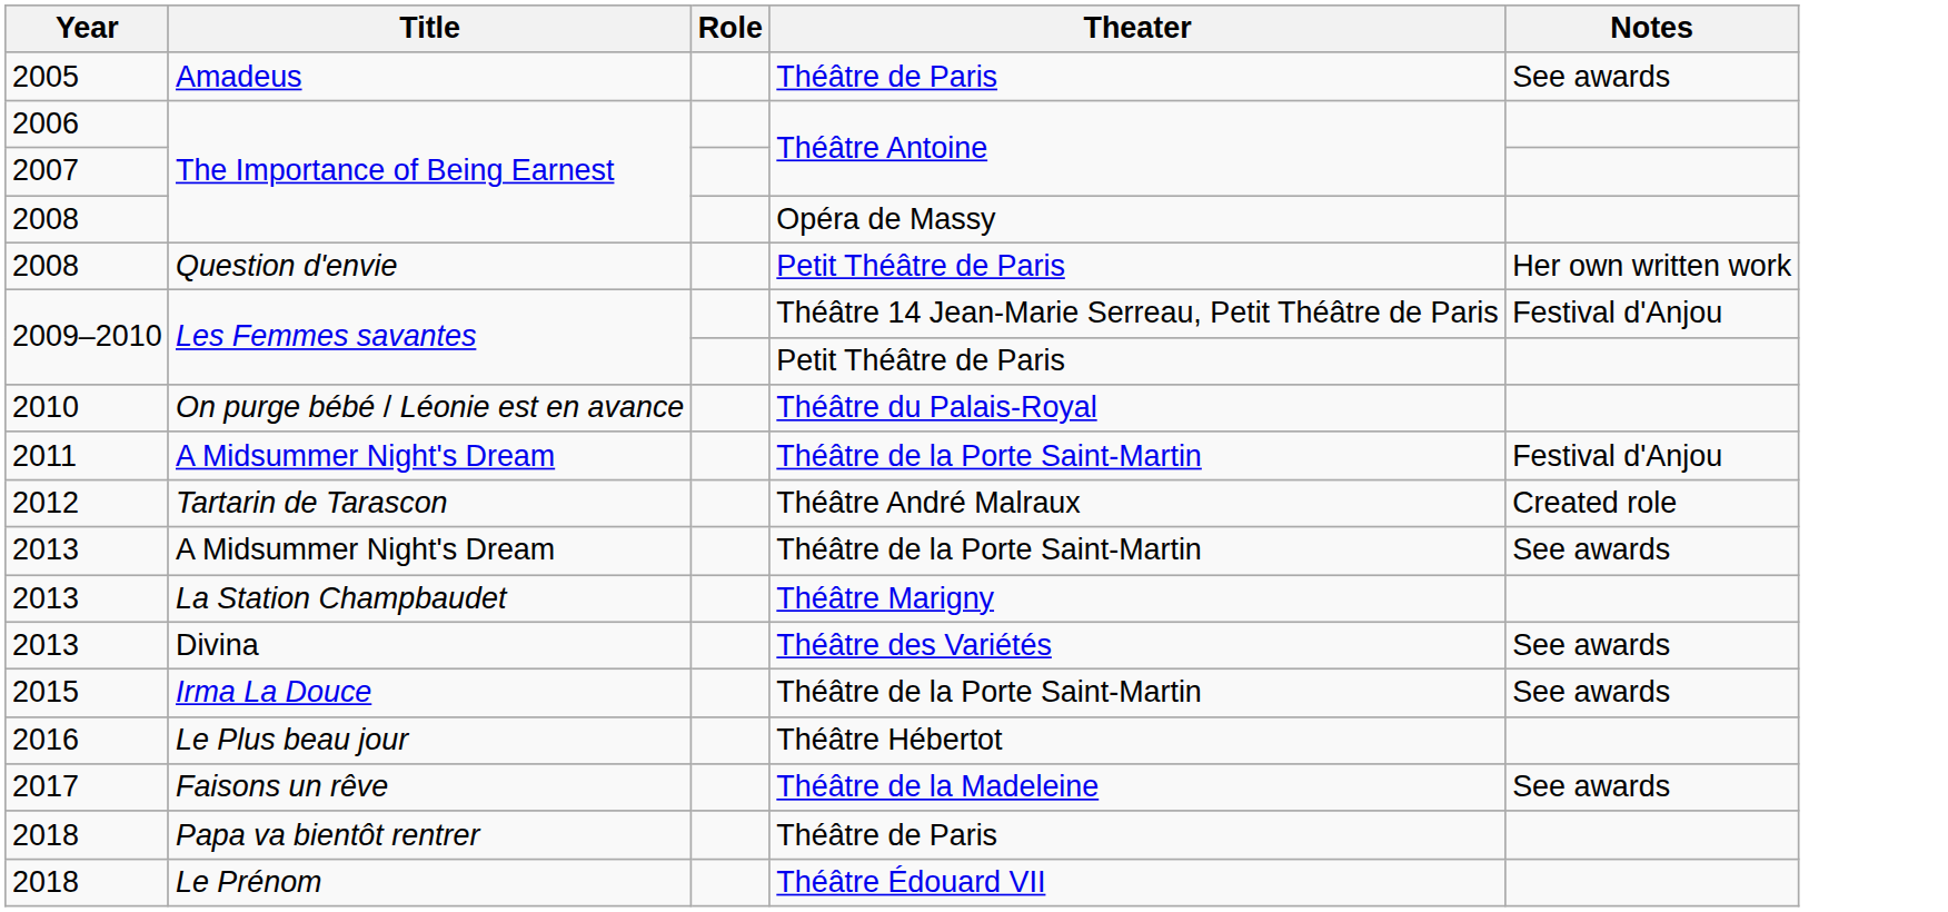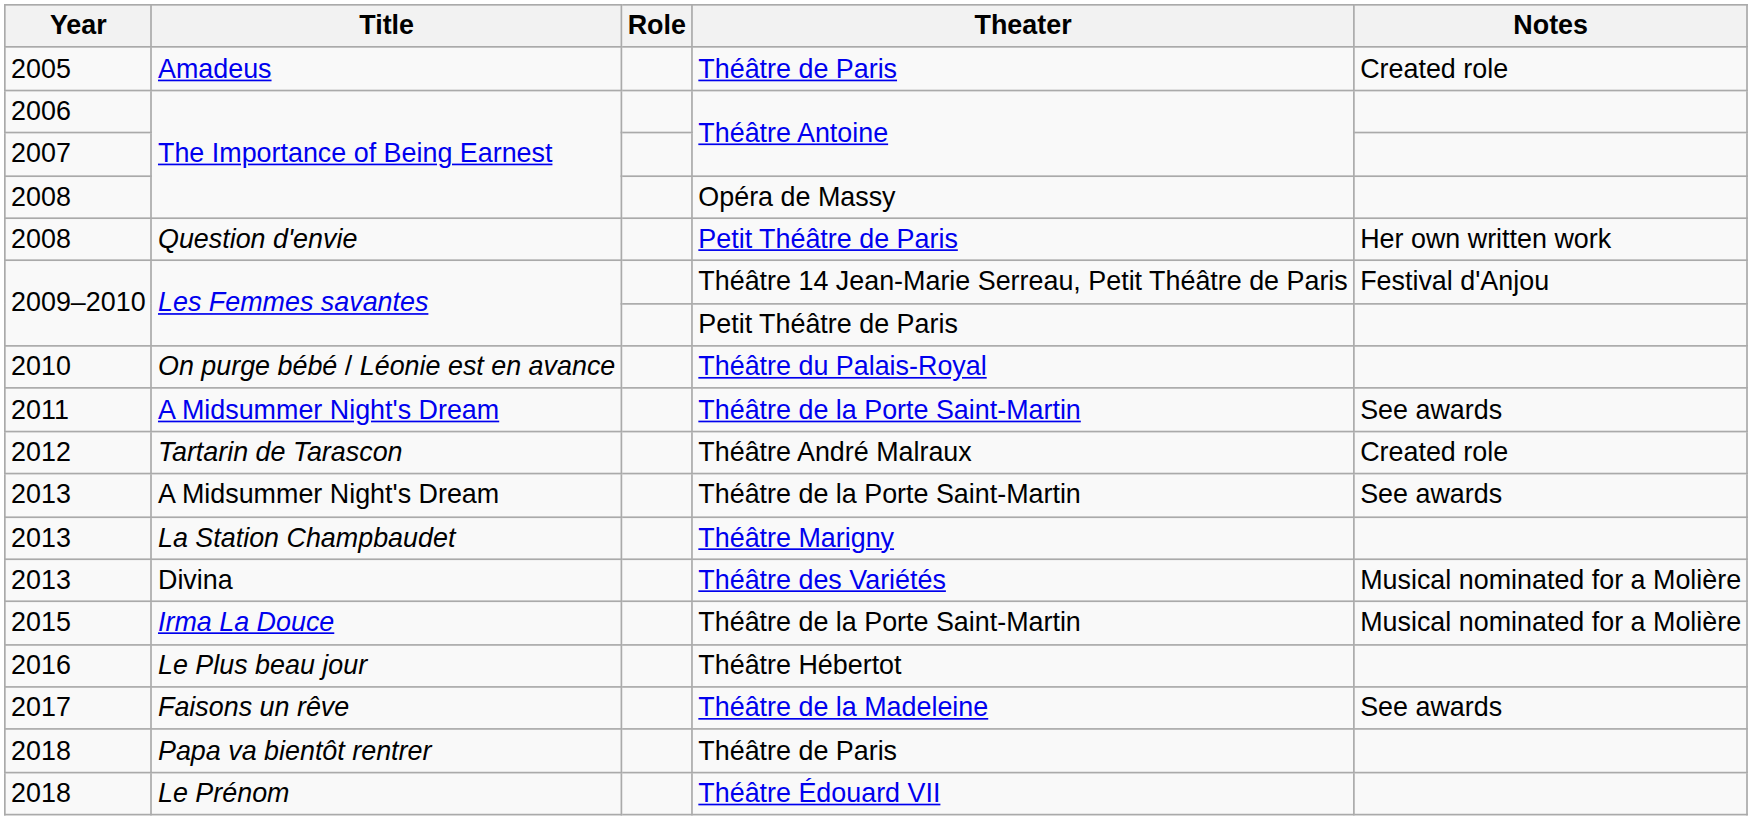Amadeus | Notes: See awards -> Created role
2011 / A Midsummer Night's Dream | Notes: Festival d'Anjou -> See awards
Divina | Notes: See awards -> Musical nominated for a Molière
Irma La Douce | Notes: See awards -> Musical nominated for a Molière
